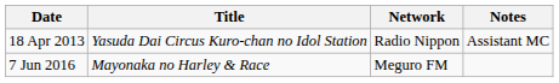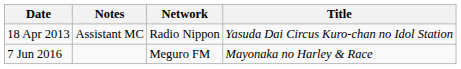columns swapped: Title <-> Notes
